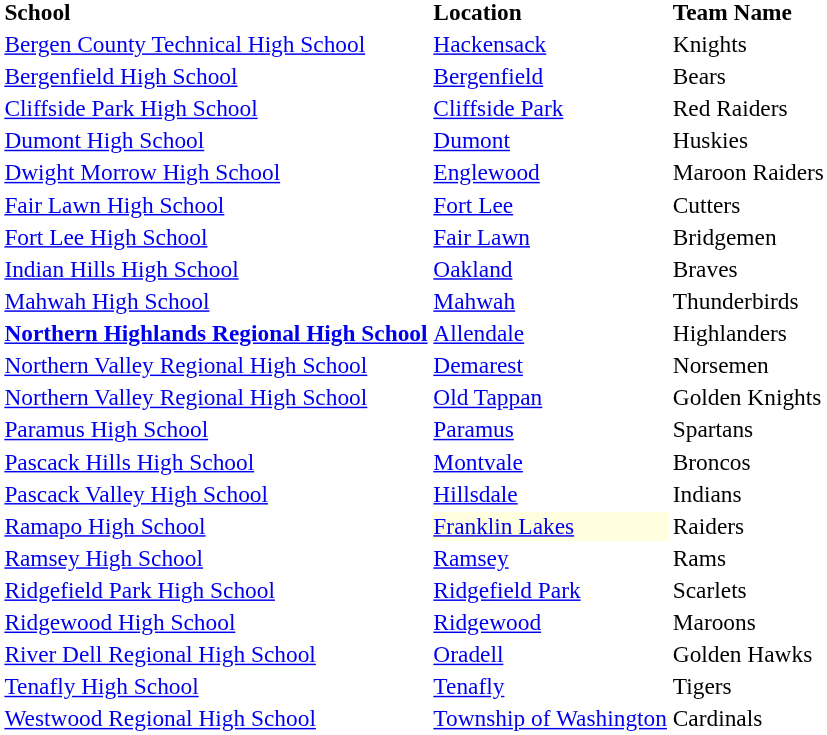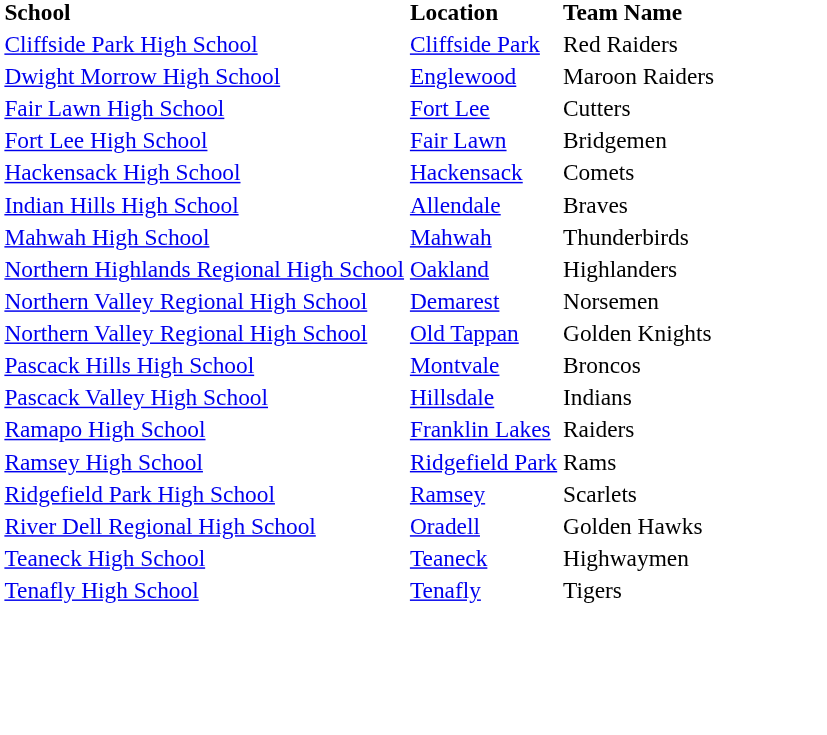- row: Bergen County Technical High School | Hackensack | Knights
- row: Bergenfield High School | Bergenfield | Bears
- row: Dumont High School | Dumont | Huskies
+ row: Hackensack High School | Hackensack | Comets
Braves | Location: Oakland -> Allendale
Highlanders | School: bold -> normal
Highlanders | Location: Allendale -> Oakland
- row: Paramus High School | Paramus | Spartans
Raiders | Location: lightyellow background -> no background
Rams | Location: Ramsey -> Ridgefield Park
Scarlets | Location: Ridgefield Park -> Ramsey
- row: Ridgewood High School | Ridgewood | Maroons
+ row: Teaneck High School | Teaneck | Highwaymen
- row: Westwood Regional High School | Township of Washington | Cardinals
